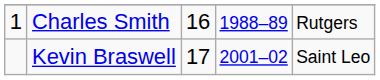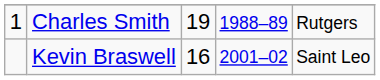Charles Smith | column 3: 16 -> 19
Kevin Braswell | column 3: 17 -> 16
